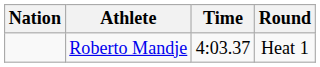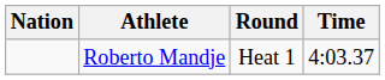columns swapped: Round <-> Time
